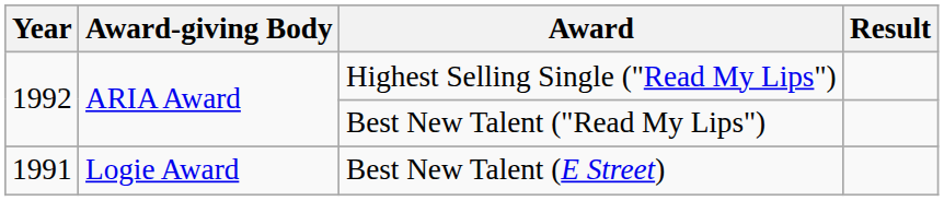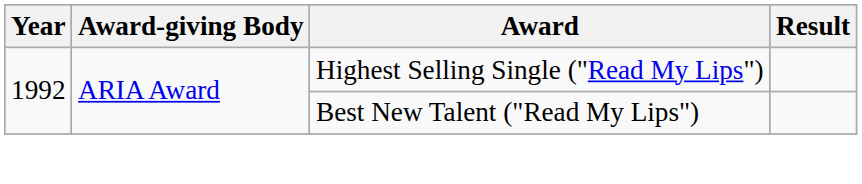- row: 1991 | Logie Award | Best New Talent (E Street)
